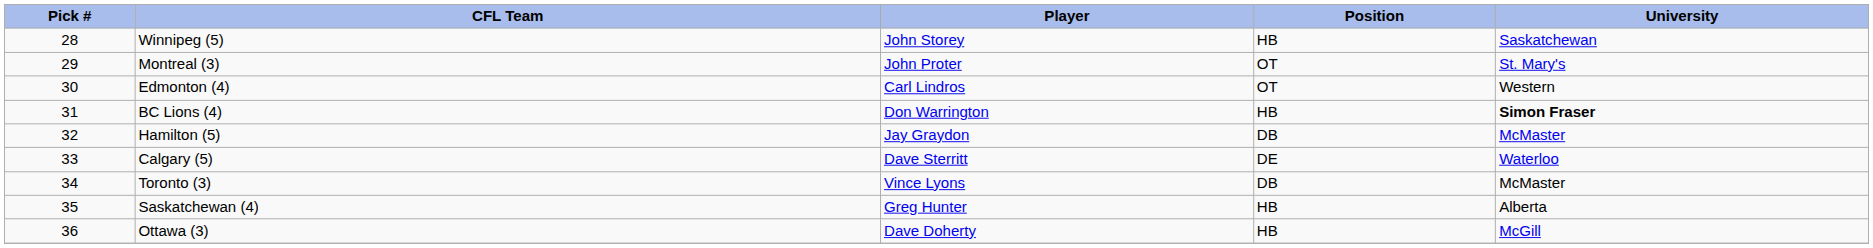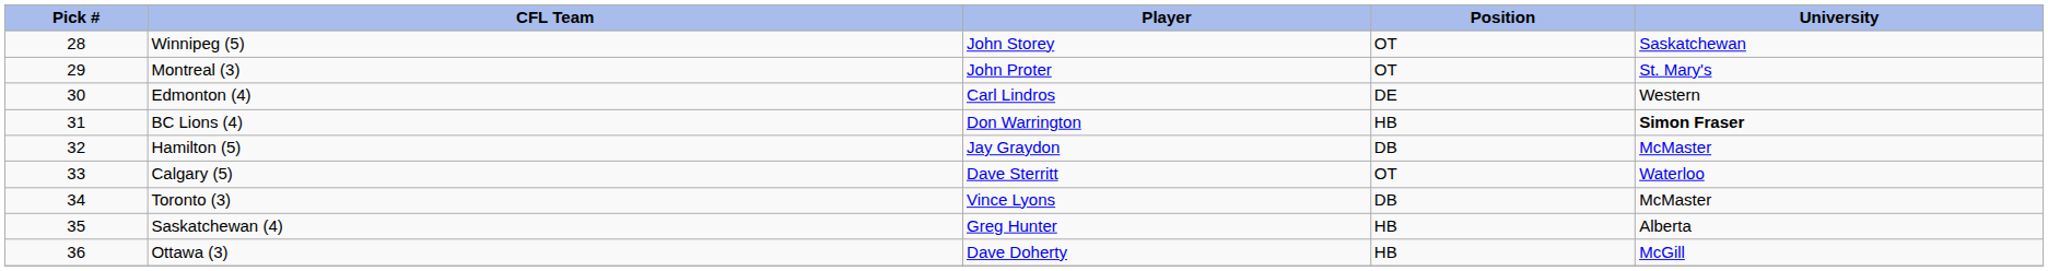Winnipeg (5) | Position: HB -> OT
Edmonton (4) | Position: OT -> DE
Calgary (5) | Position: DE -> OT
